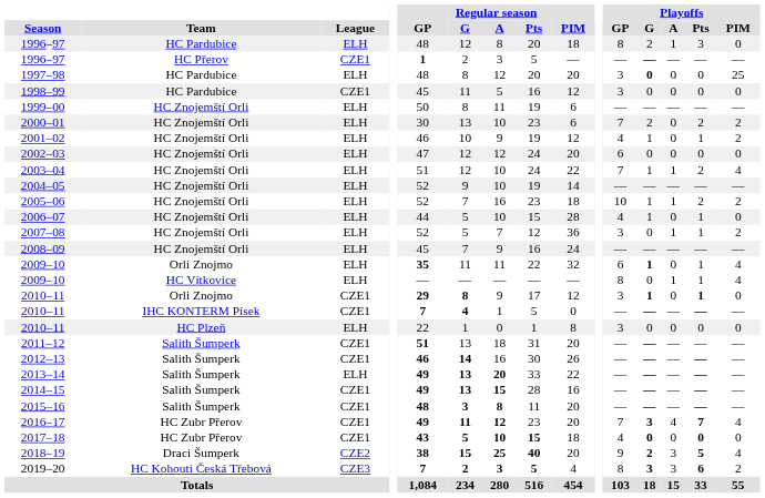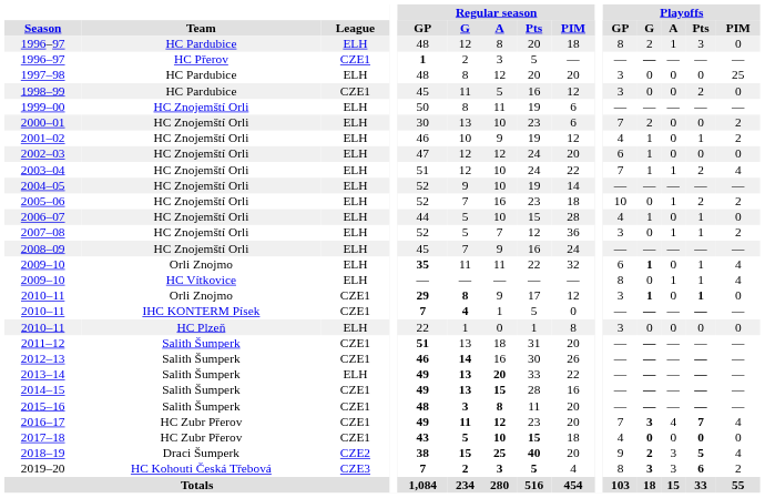1997–98 | Playoffs / G: bold -> normal
1998–99 | Playoffs / Pts: 0 -> 2
2000–01 | Playoffs / Pts: 2 -> 0
2002–03 | Playoffs / G: 0 -> 1
2005–06 | Playoffs / G: 1 -> 0
